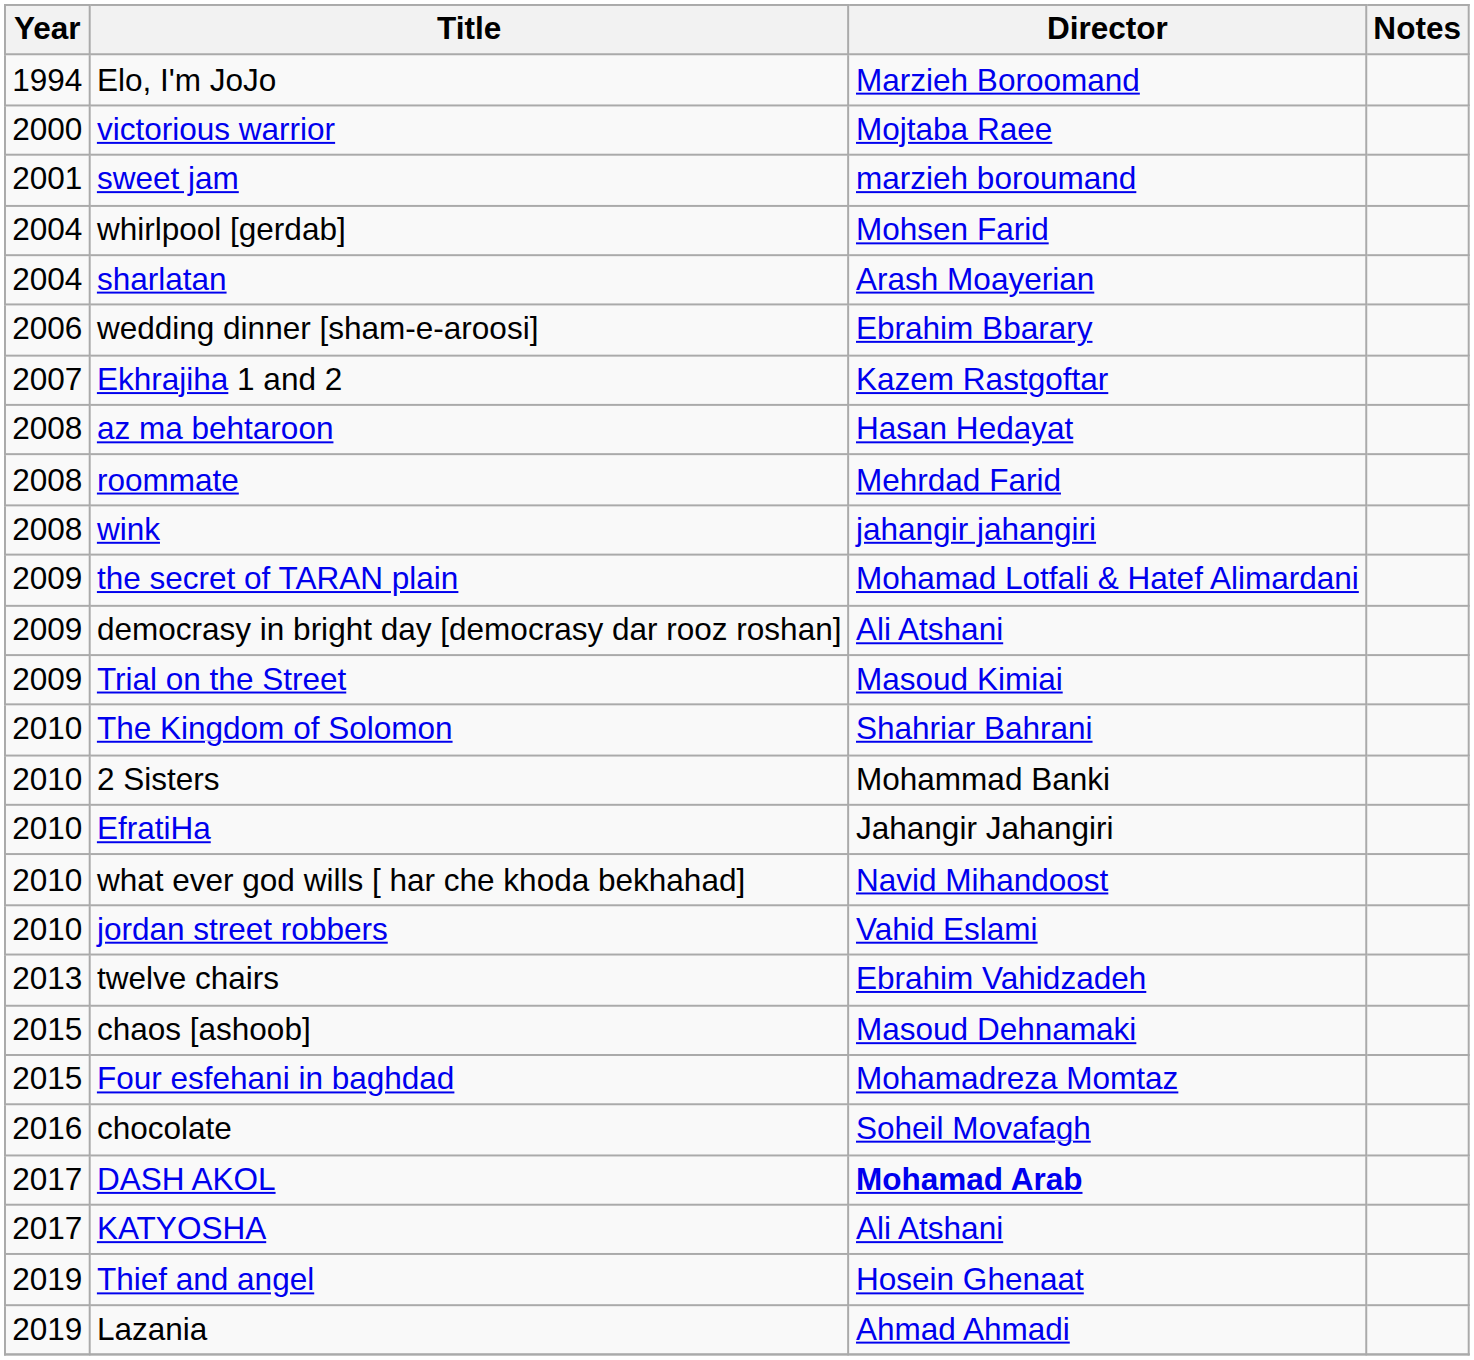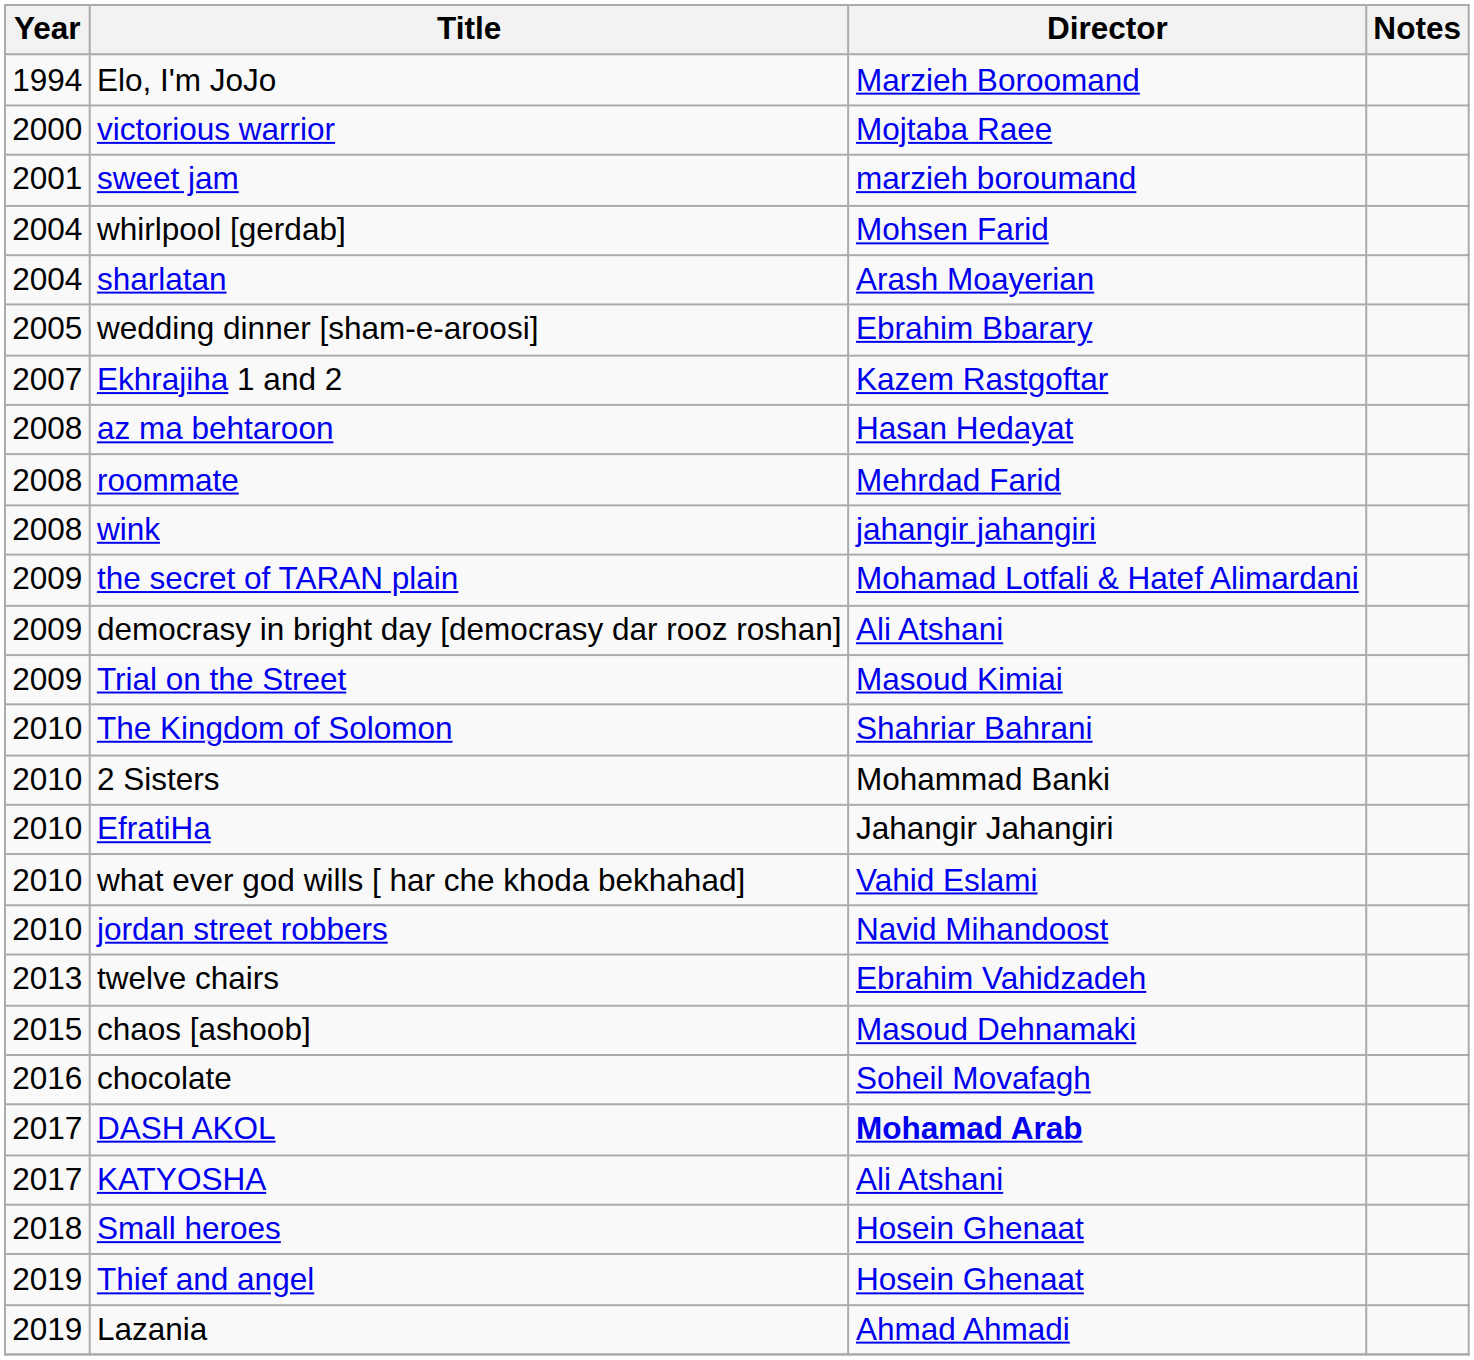wedding dinner [sham-e-aroosi] | Year: 2006 -> 2005
what ever god wills [ har che khoda bekhahad] | Director: Navid Mihandoost -> Vahid Eslami
jordan street robbers | Director: Vahid Eslami -> Navid Mihandoost
- row: 2015 | Four esfehani in baghdad | Mohamadreza Momtaz
+ row: 2018 | Small heroes | Hosein Ghenaat
